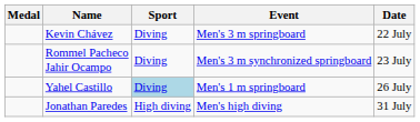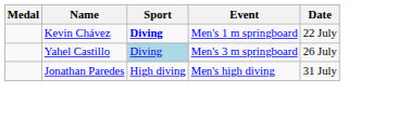Kevin Chávez | Sport: normal -> bold
Kevin Chávez | Event: Men's 3 m springboard -> Men's 1 m springboard
- row: Rommel Pacheco Jahir Ocampo | Diving | Men's 3 m synchronized springboard | 23 July
Yahel Castillo | Event: Men's 1 m springboard -> Men's 3 m springboard
